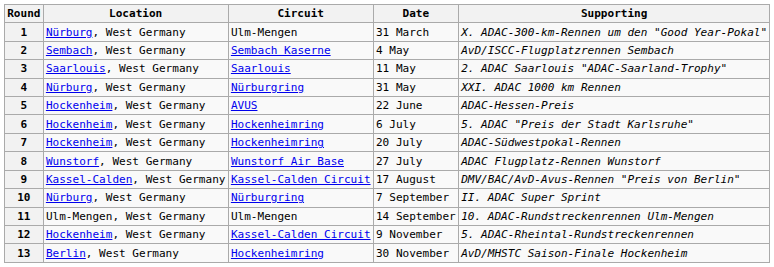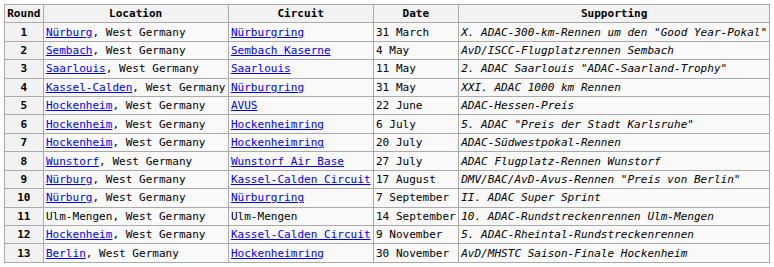1 | Circuit: Ulm-Mengen -> Nürburgring
4 | Location: Nürburg, West Germany -> Kassel-Calden, West Germany
9 | Location: Kassel-Calden, West Germany -> Nürburg, West Germany
